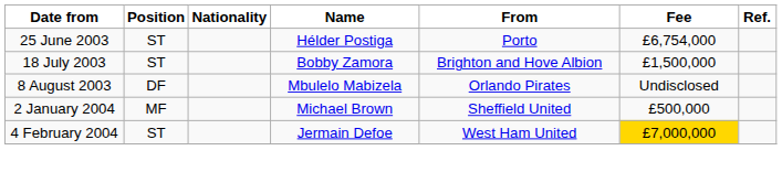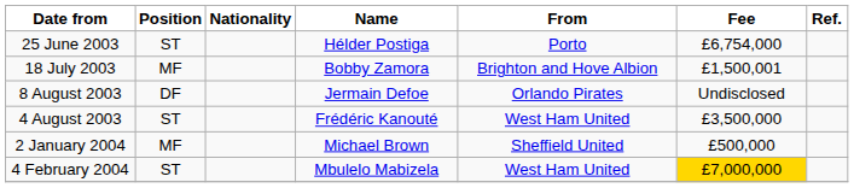18 July 2003 | Position: ST -> MF
18 July 2003 | Fee: £1,500,000 -> £1,500,001
8 August 2003 | Name: Mbulelo Mabizela -> Jermain Defoe
+ row: 4 August 2003 | ST | Frédéric Kanouté | West Ham United | £3,500,000
4 February 2004 | Name: Jermain Defoe -> Mbulelo Mabizela
